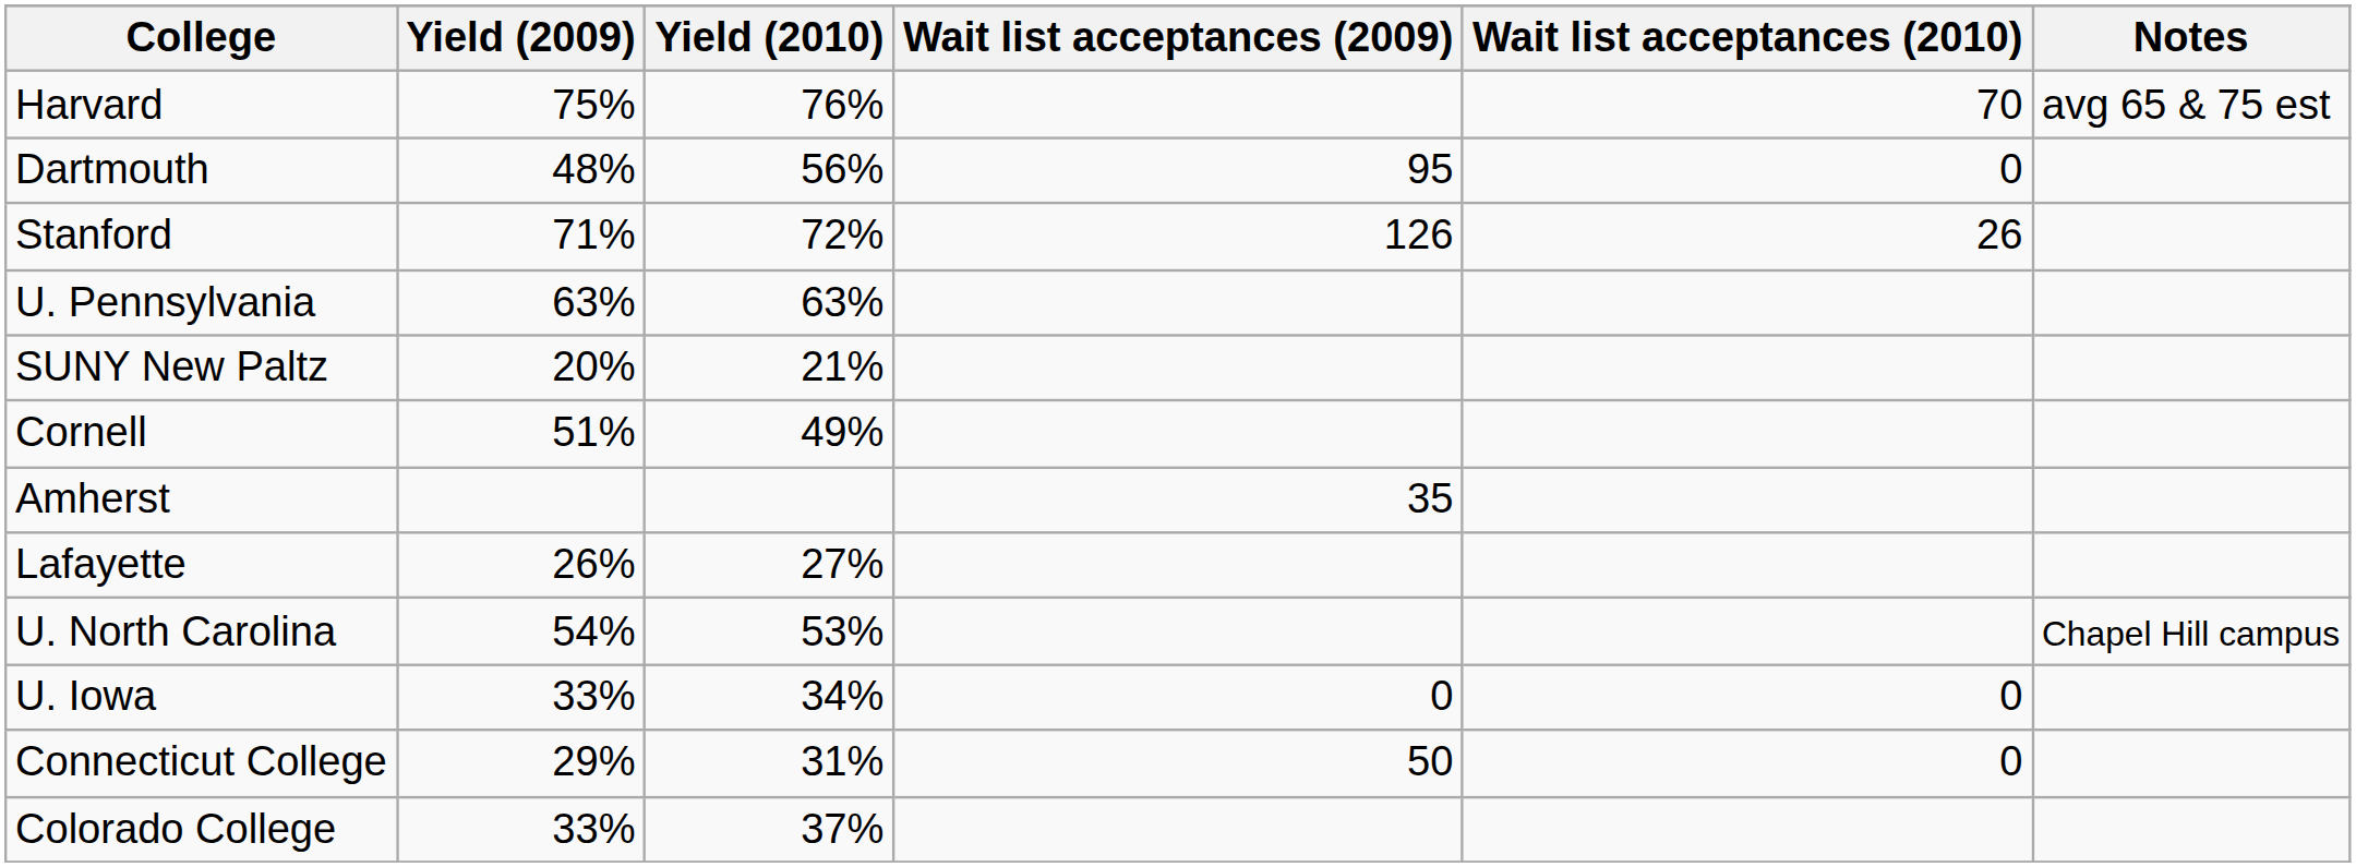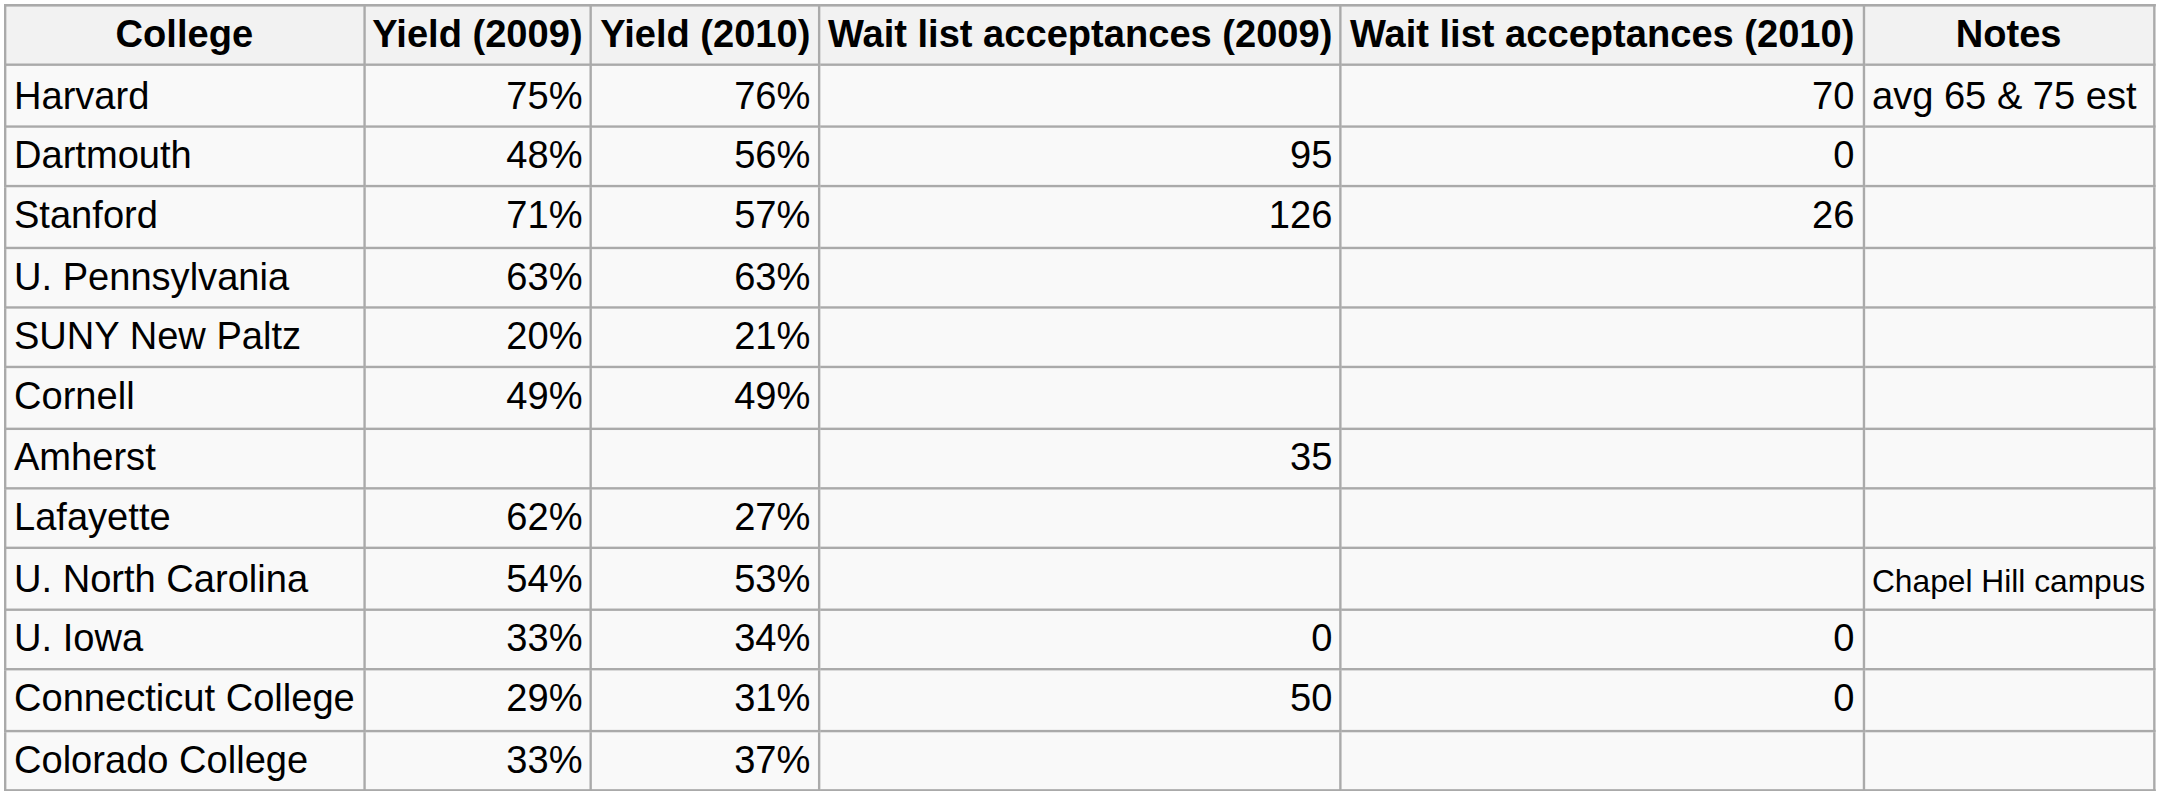Stanford | Yield (2010): 72% -> 57%
Cornell | Yield (2009): 51% -> 49%
Lafayette | Yield (2009): 26% -> 62%
